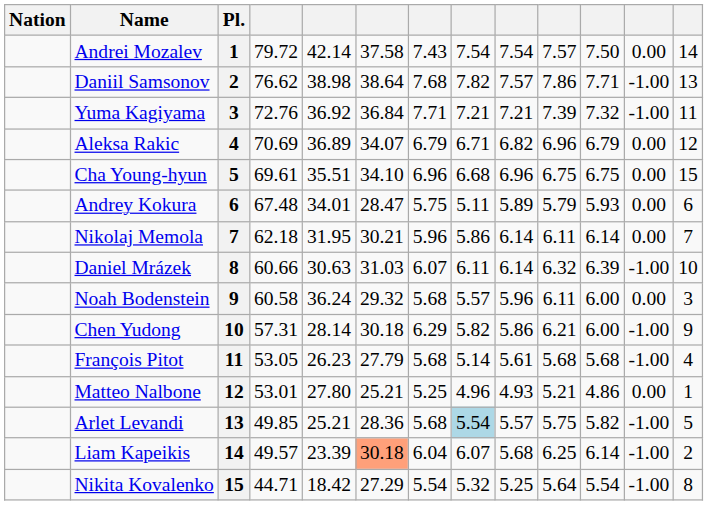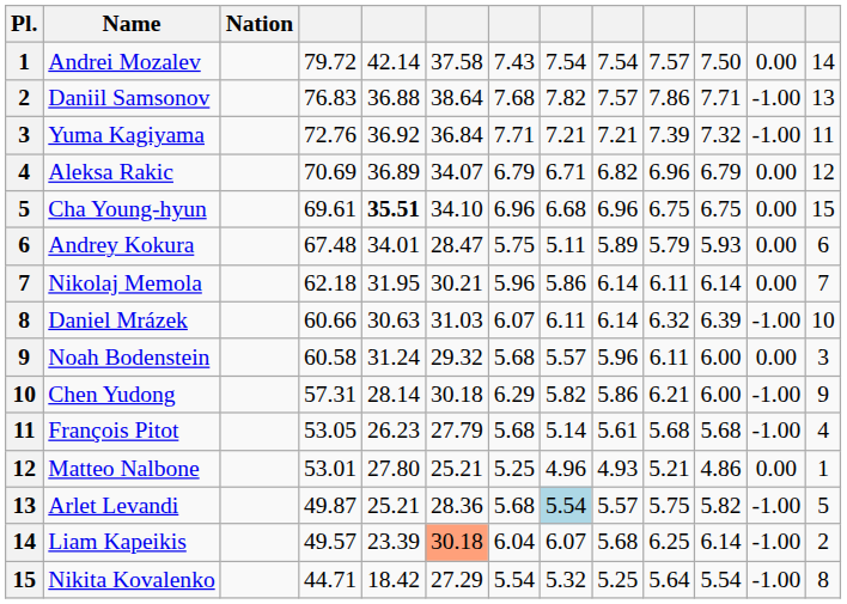columns swapped: Pl. <-> Nation
Daniil Samsonov | column 4: 76.62 -> 76.83
Daniil Samsonov | column 5: 38.98 -> 36.88
Cha Young-hyun | column 5: normal -> bold
Noah Bodenstein | column 5: 36.24 -> 31.24
Arlet Levandi | column 4: 49.85 -> 49.87
